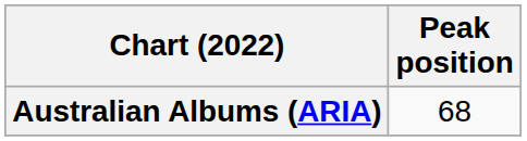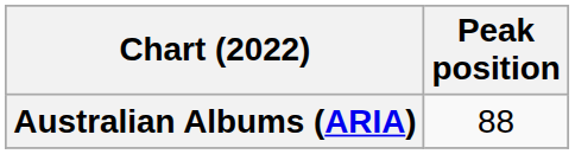Australian Albums (ARIA) | Peak position: 68 -> 88
